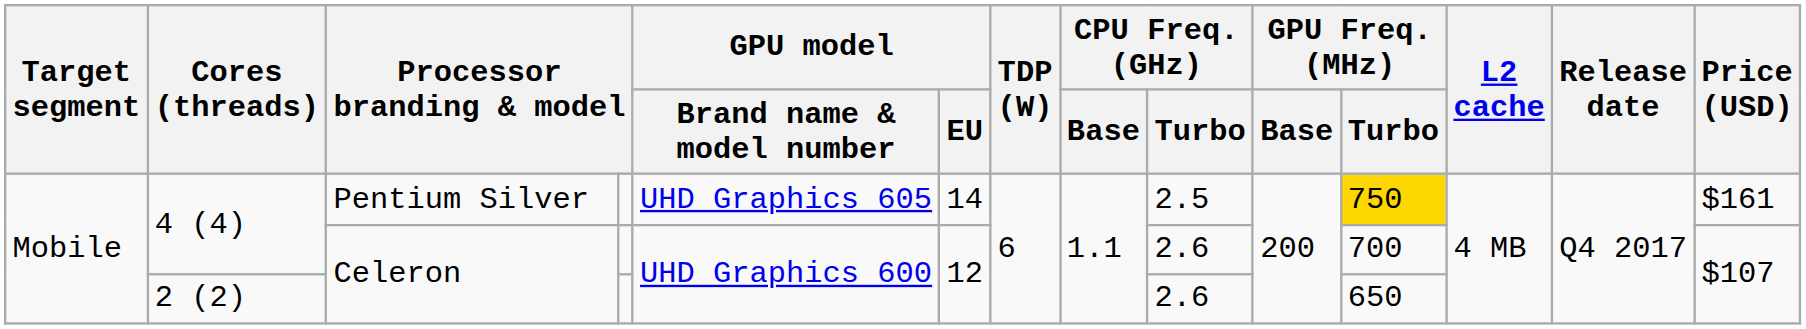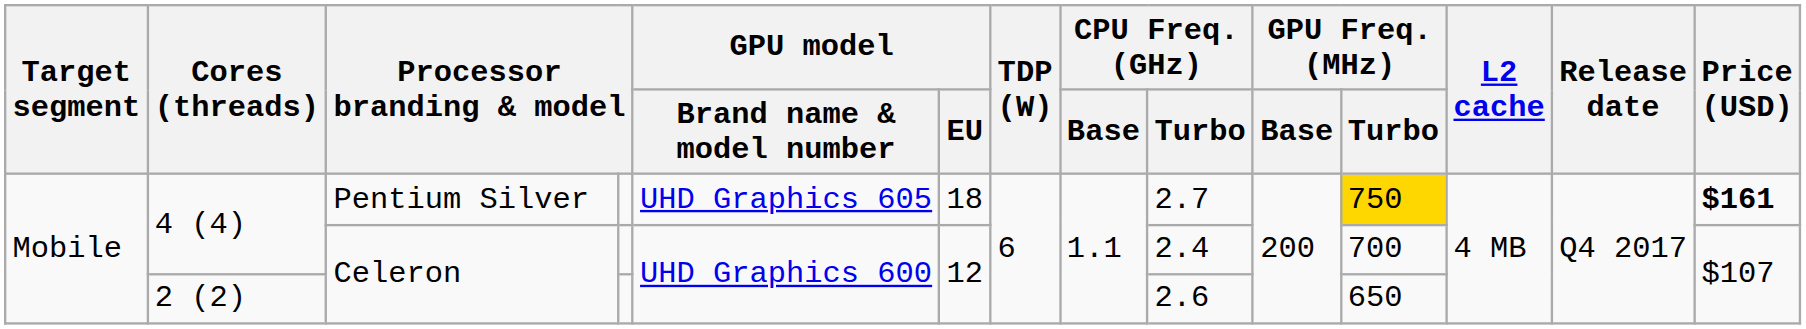4 (4) / Pentium Silver | GPU model / EU: 14 -> 18
4 (4) / Pentium Silver | CPU Freq. (GHz) / Turbo: 2.5 -> 2.7
4 (4) / Pentium Silver | Price (USD): normal -> bold
4 (4) / Celeron | CPU Freq. (GHz) / Turbo: 2.6 -> 2.4
